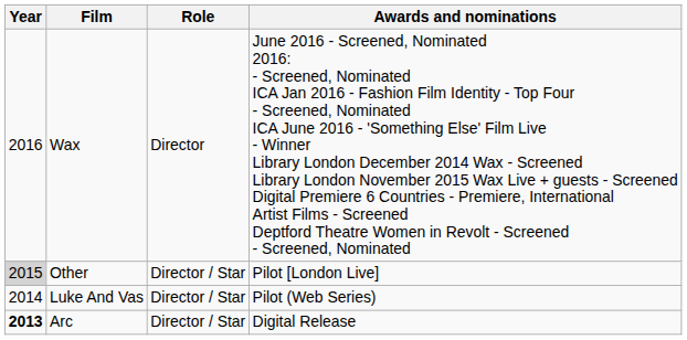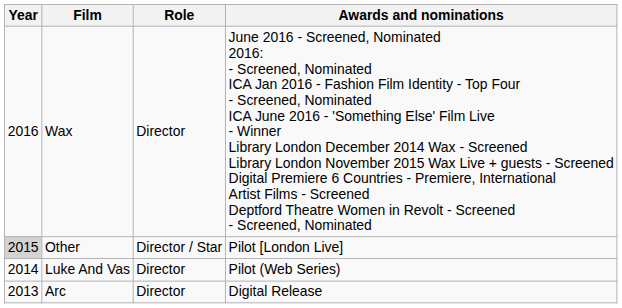Luke And Vas | Role: Director / Star -> Director
Arc | Year: bold -> normal
Arc | Role: Director / Star -> Director
